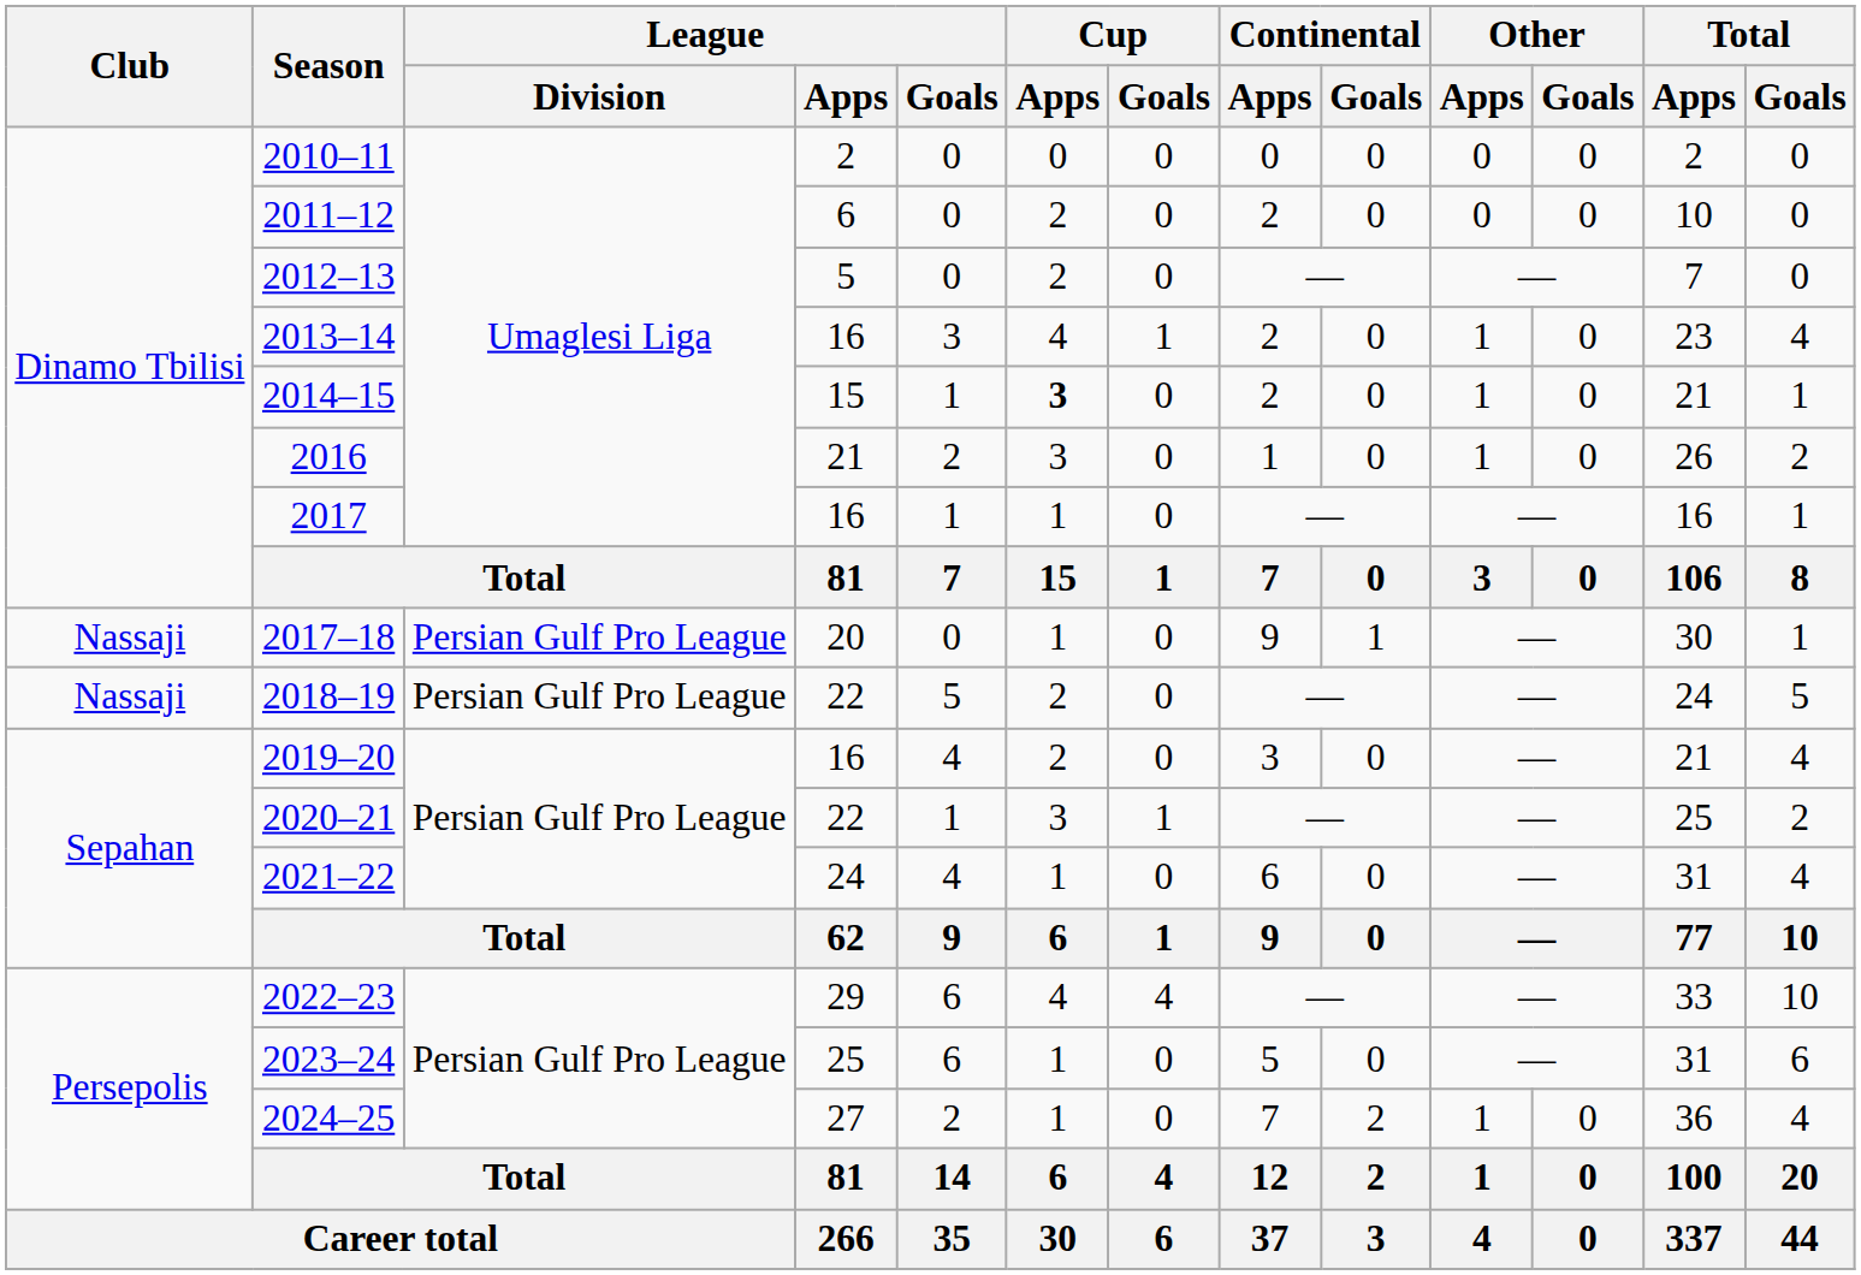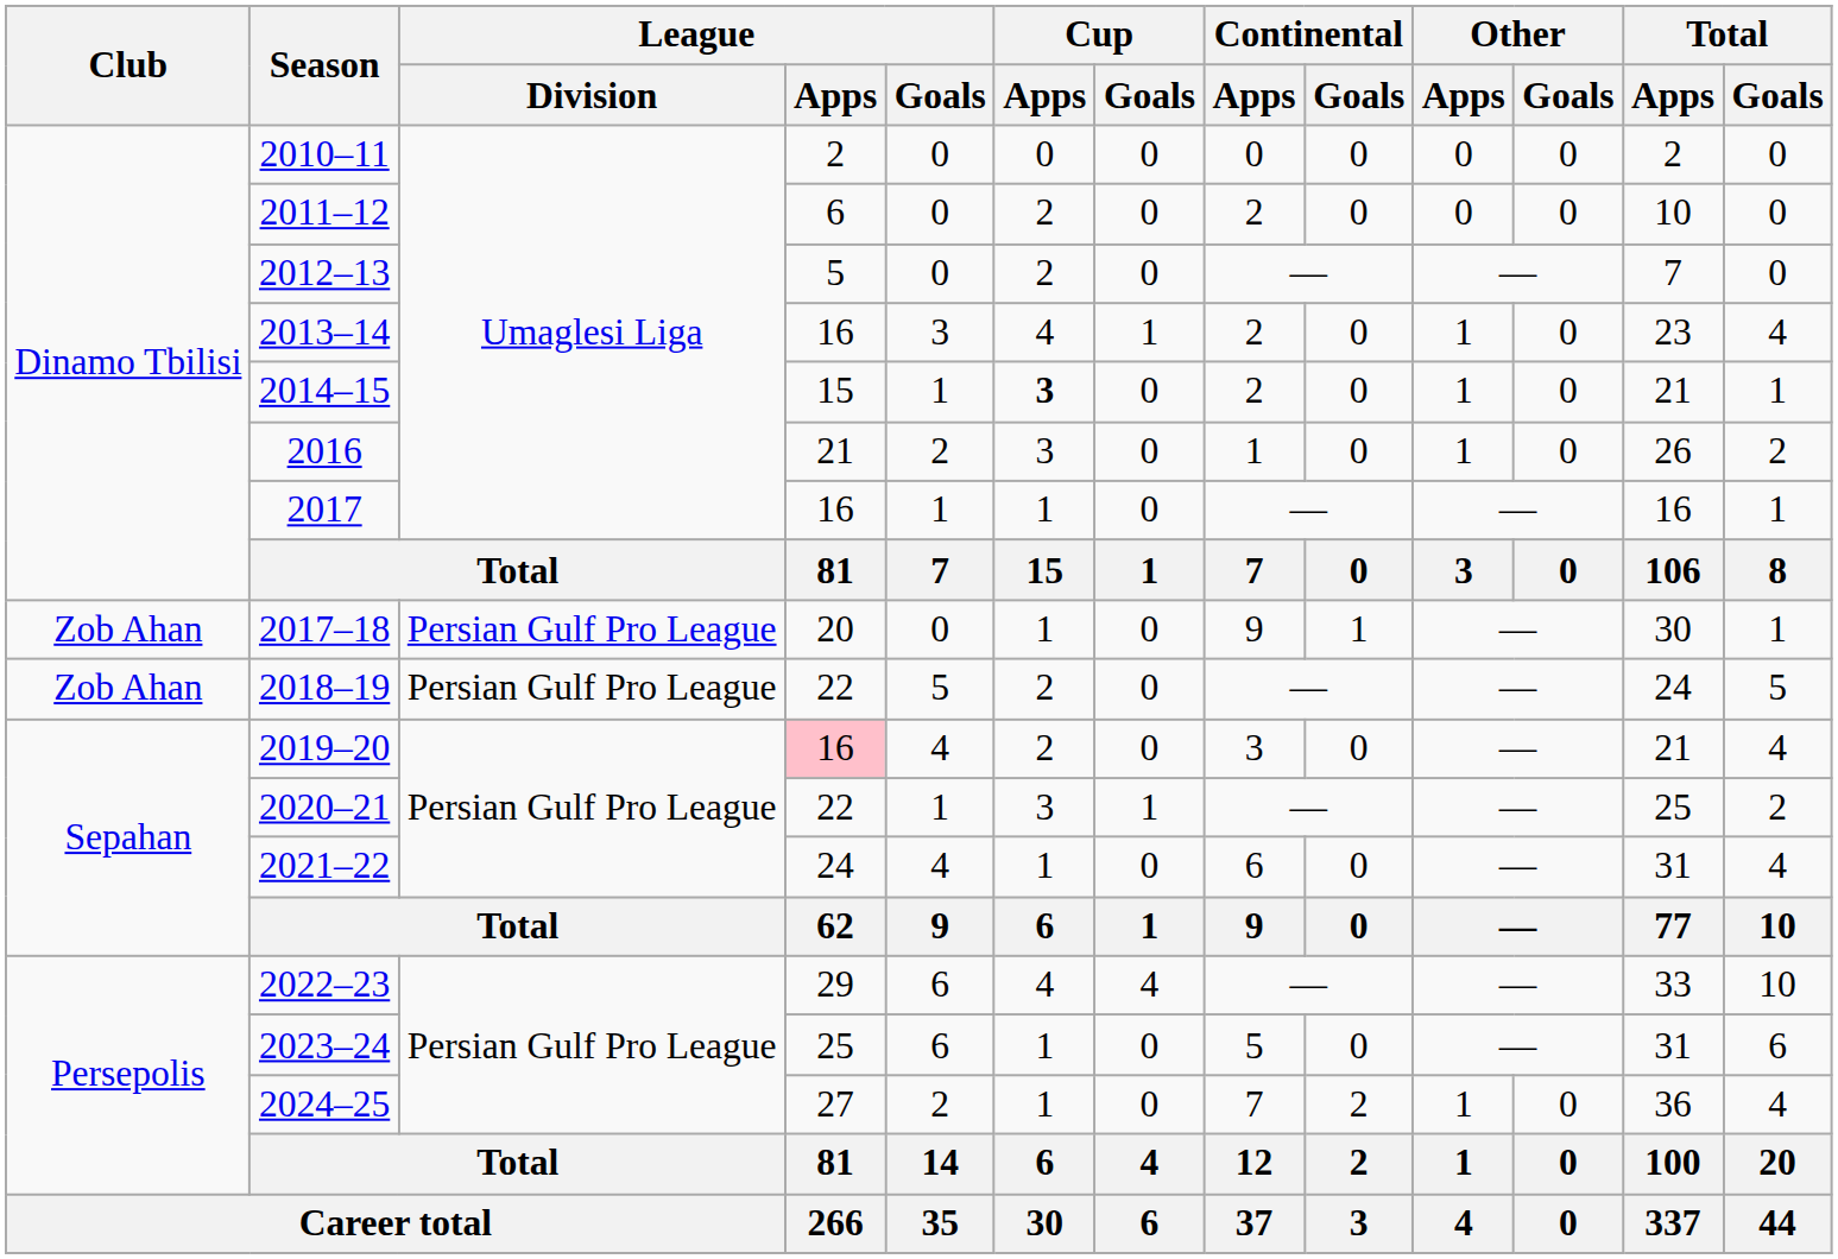2017–18 | Club: Nassaji -> Zob Ahan
2018–19 | Club: Nassaji -> Zob Ahan
2019–20 | League / Apps: no background -> pink background
